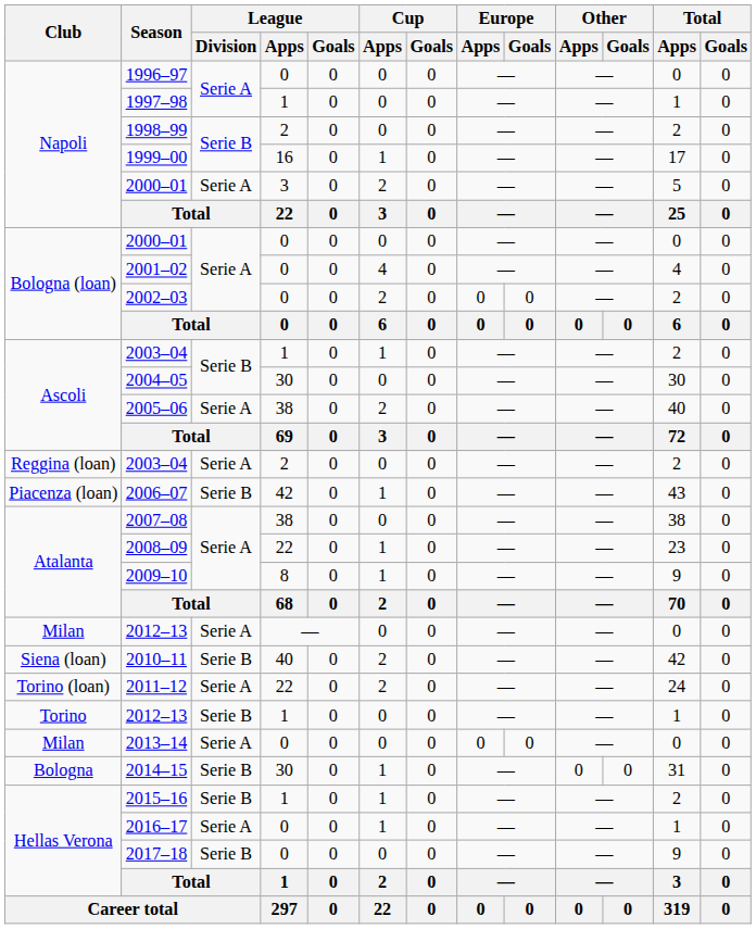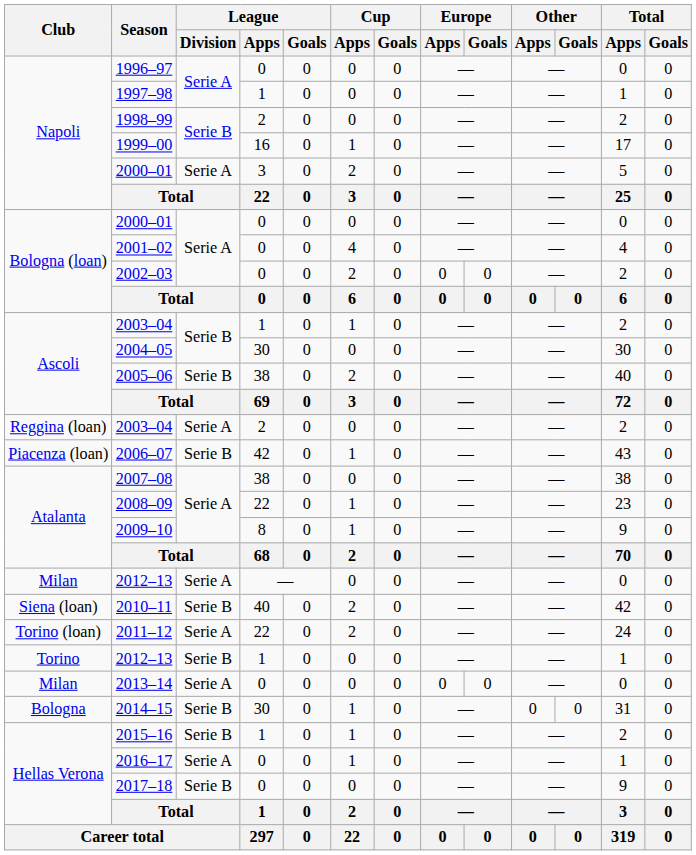2005–06 | League / Division: Serie A -> Serie B
